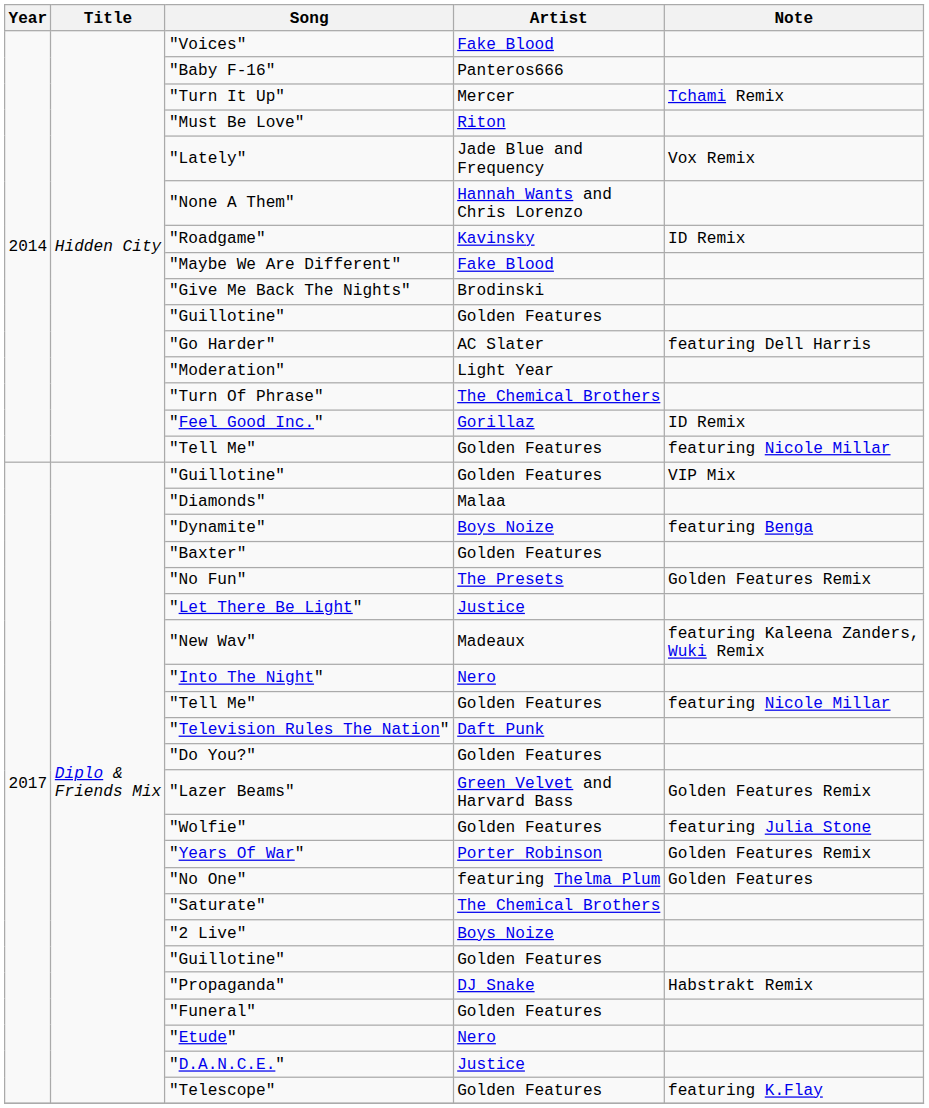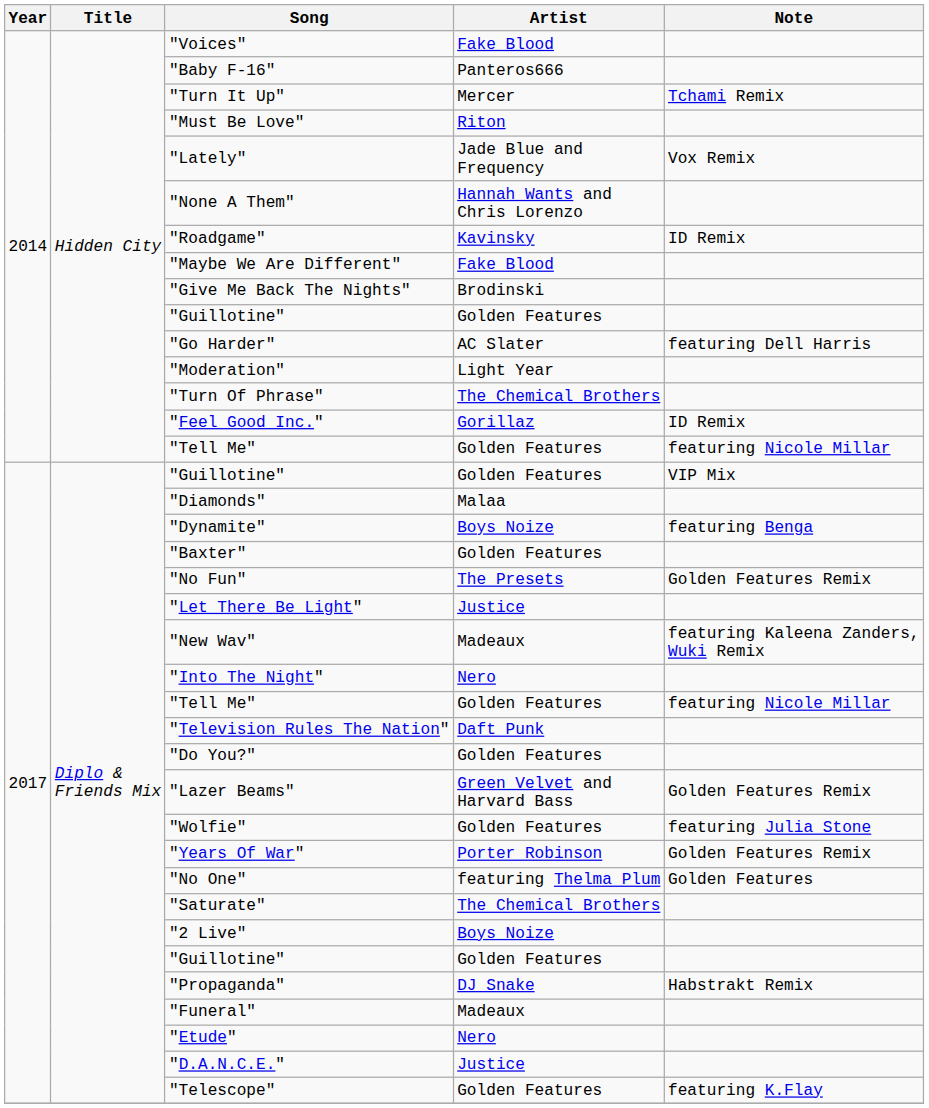"Funeral" | Artist: Golden Features -> Madeaux
